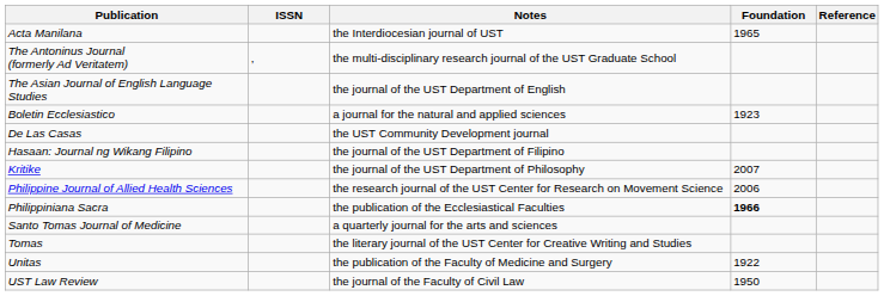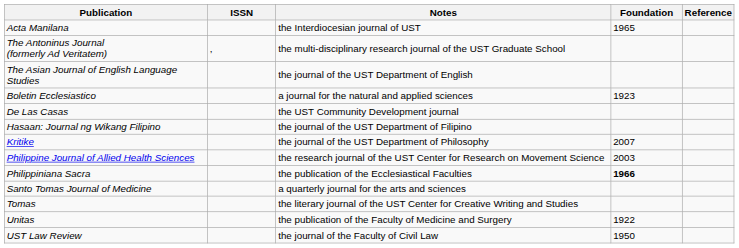Philippine Journal of Allied Health Sciences | Foundation: 2006 -> 2003
